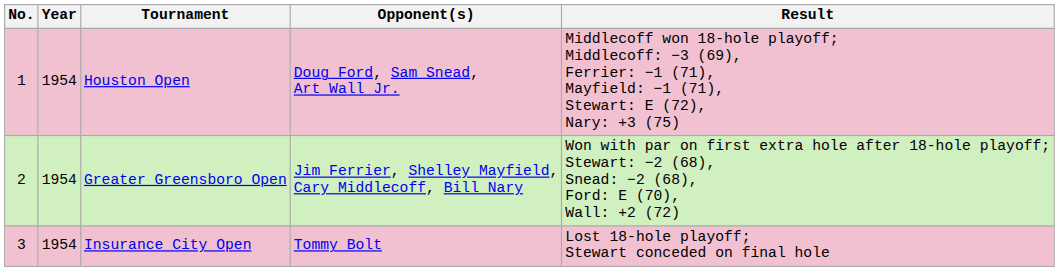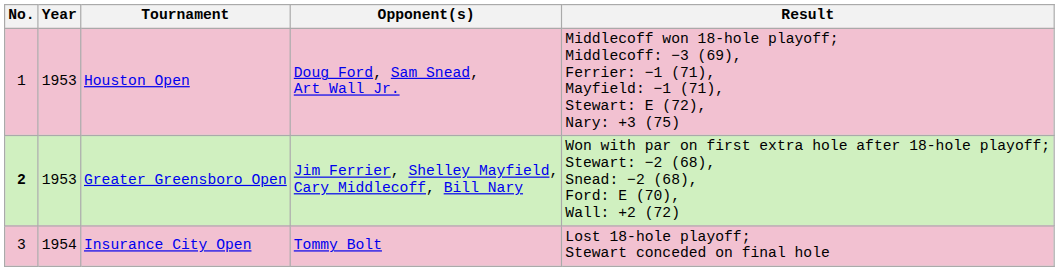Houston Open | Year: 1954 -> 1953
Greater Greensboro Open | No.: normal -> bold
Greater Greensboro Open | Year: 1954 -> 1953
